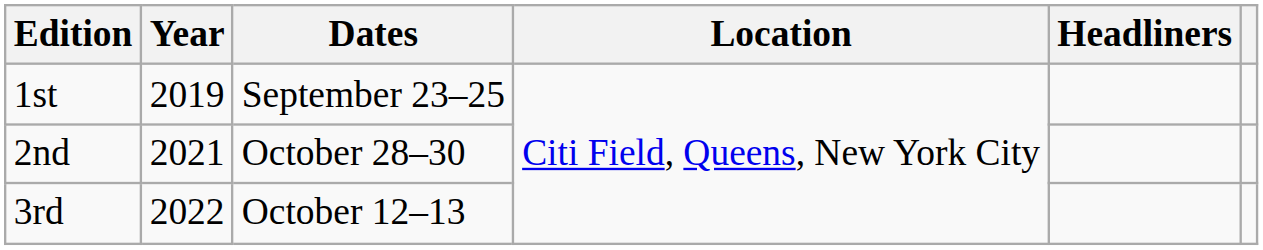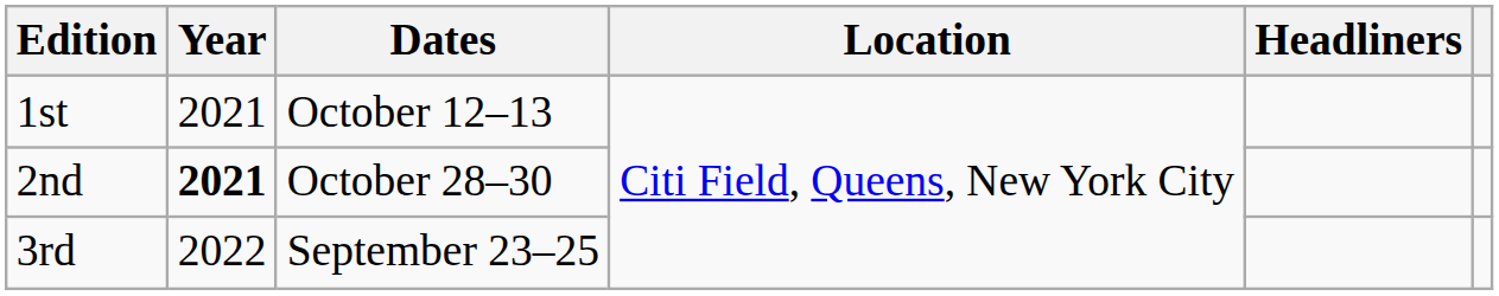1st | Year: 2019 -> 2021
1st | Dates: September 23–25 -> October 12–13
2nd | Year: normal -> bold
3rd | Dates: October 12–13 -> September 23–25
